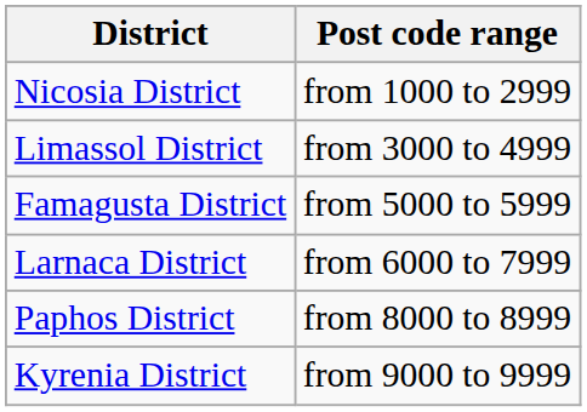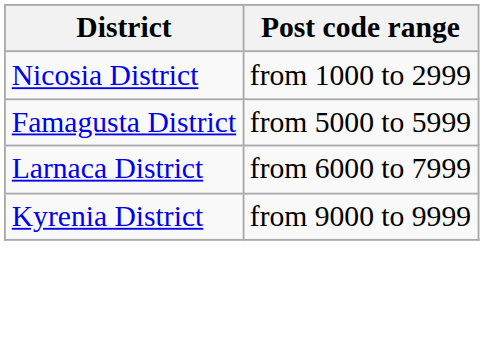- row: Limassol District | from 3000 to 4999
- row: Paphos District | from 8000 to 8999
